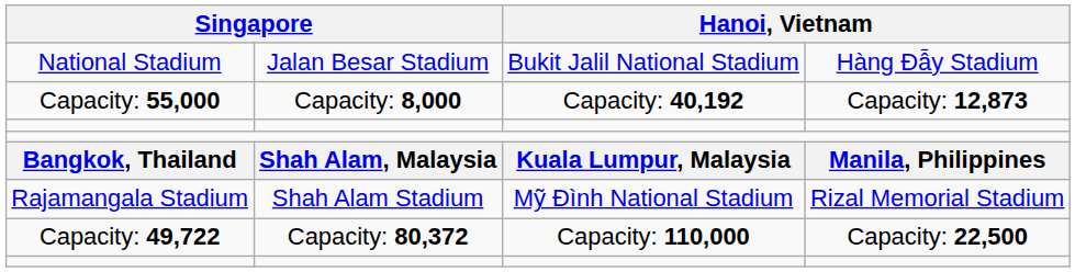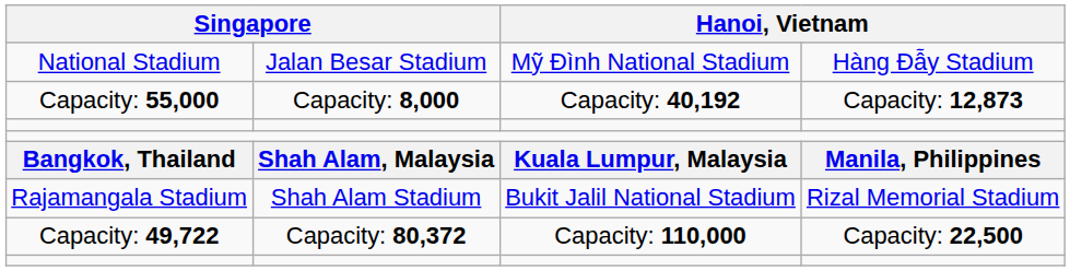National Stadium | column 3: Bukit Jalil National Stadium -> Mỹ Đình National Stadium
Rajamangala Stadium | column 3: Mỹ Đình National Stadium -> Bukit Jalil National Stadium
